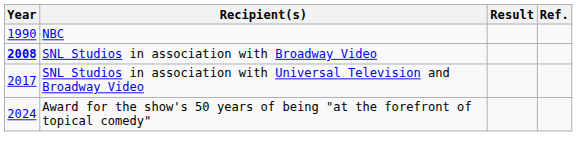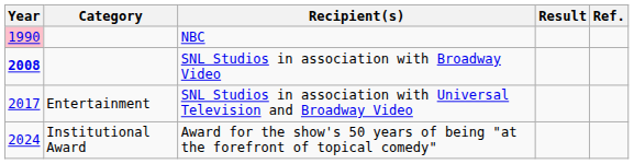+ column: Category | Entertainment | Institutional Award
NBC | Year: no background -> pink background
